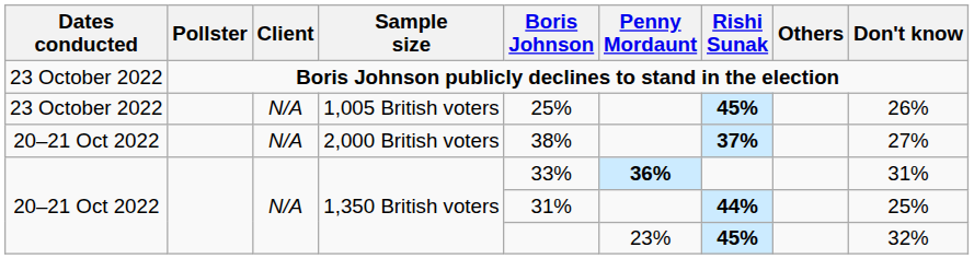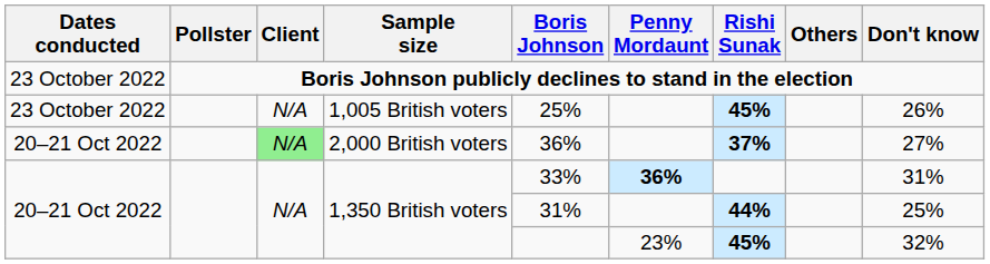2,000 British voters | Client: no background -> lightgreen background
2,000 British voters | Boris Johnson: 38% -> 36%
